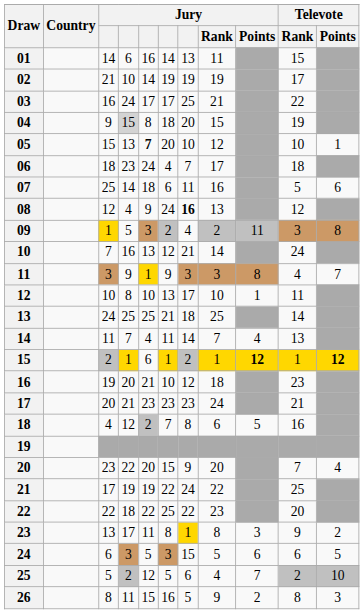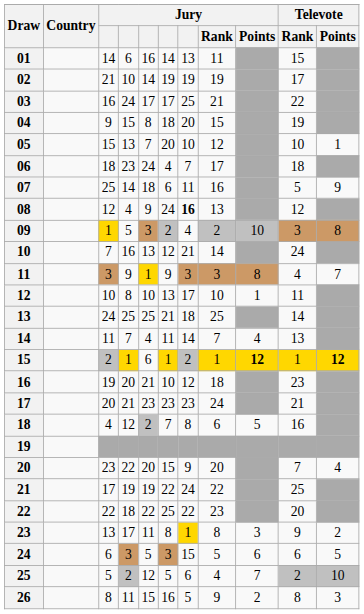04 | column 4: lightgrey background -> no background
05 | column 5: bold -> normal
07 | Televote / Points: 6 -> 9
09 | Jury / Points: 11 -> 10
